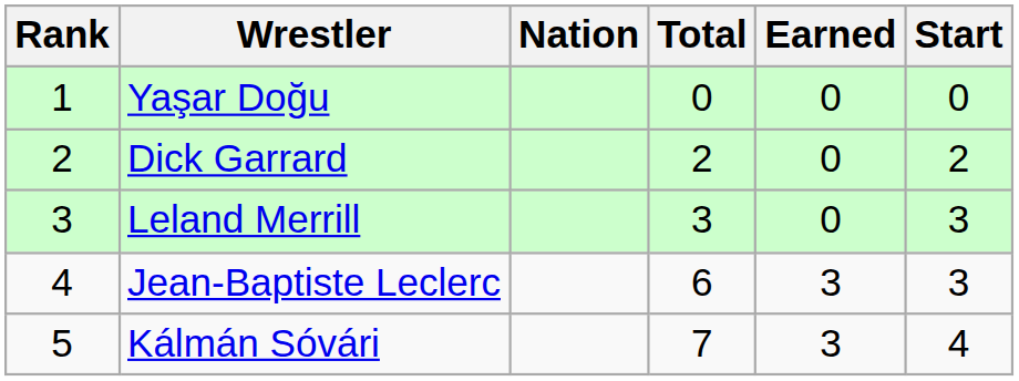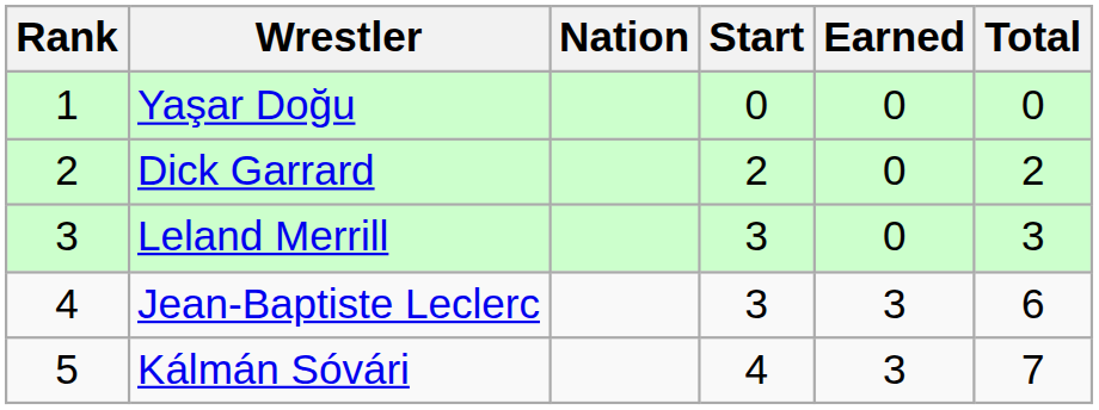columns swapped: Start <-> Total
